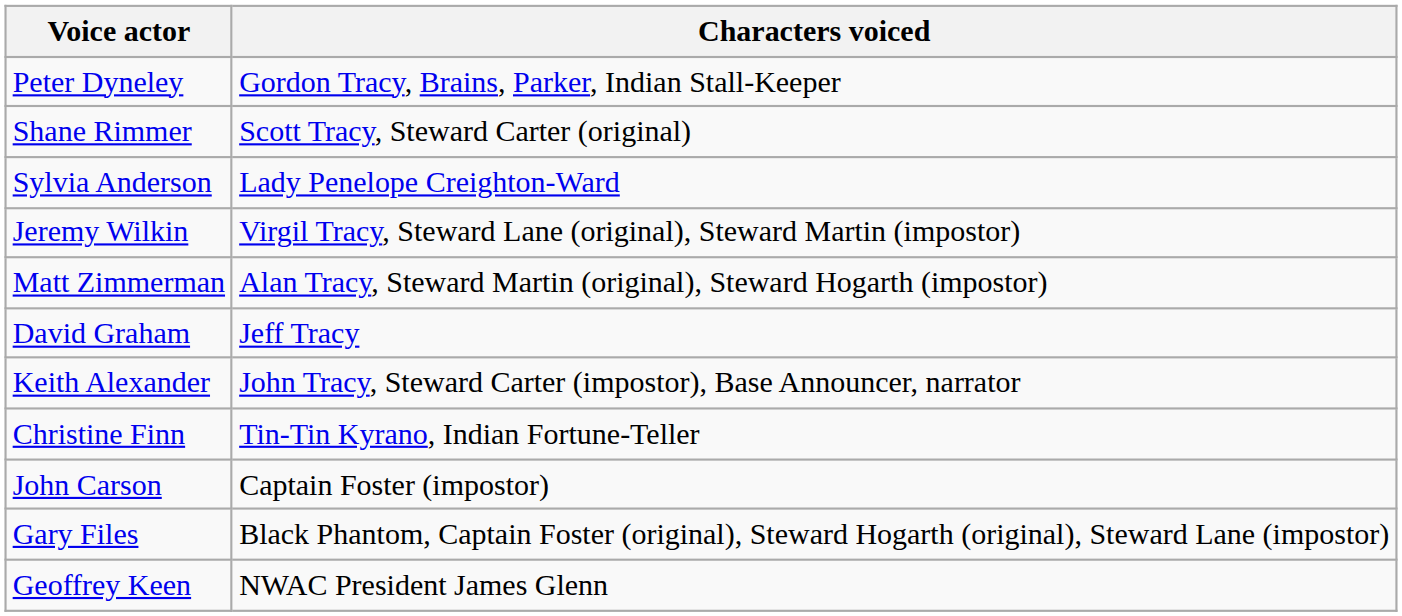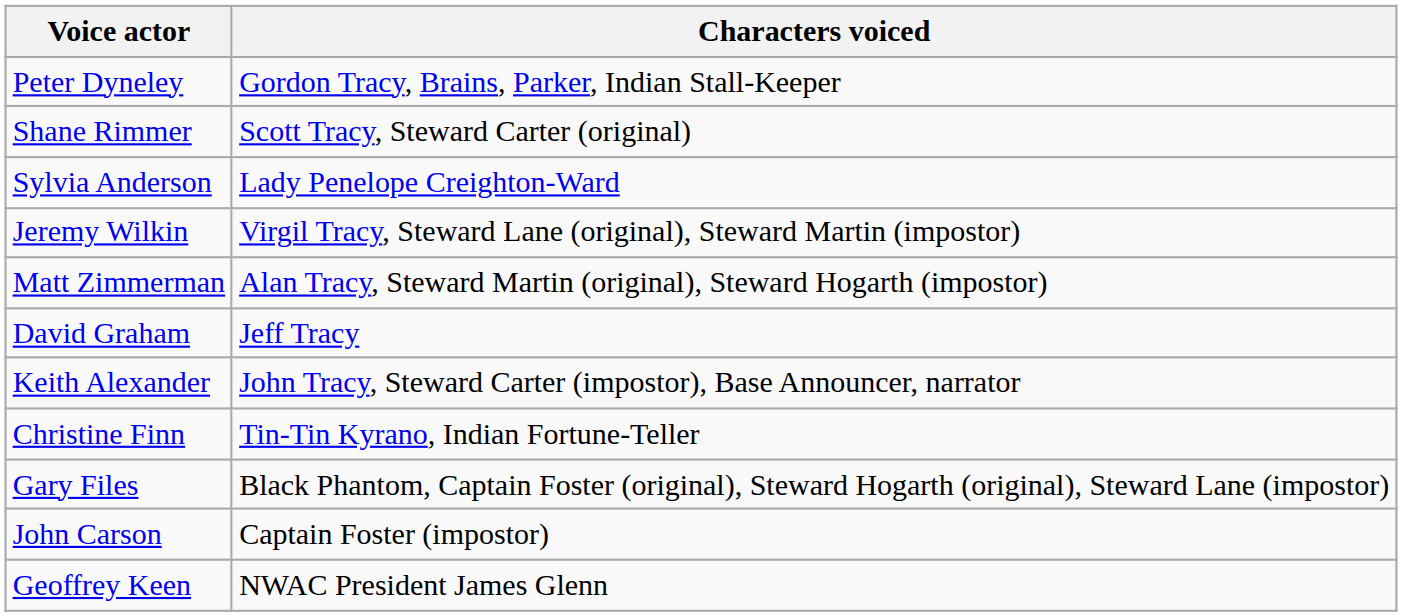rows swapped: Gary Files <-> John Carson
